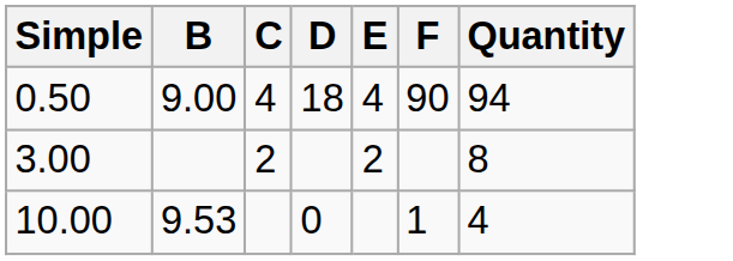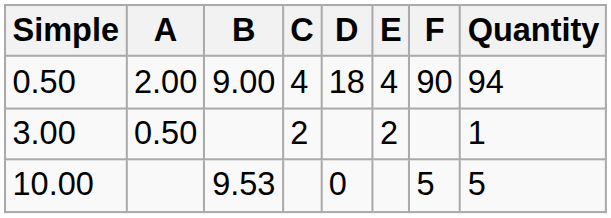+ column: A | 2.00 | 0.50
3.00 | Quantity: 8 -> 1
10.00 | F: 1 -> 5
10.00 | Quantity: 4 -> 5
